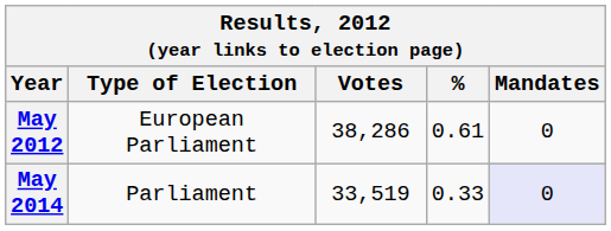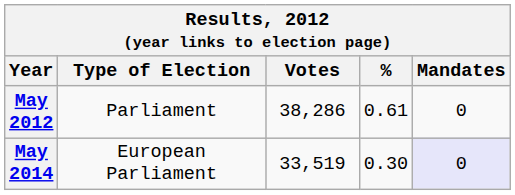May 2012 | Type of Election: European Parliament -> Parliament
May 2014 | Type of Election: Parliament -> European Parliament
May 2014 | %: 0.33 -> 0.30
